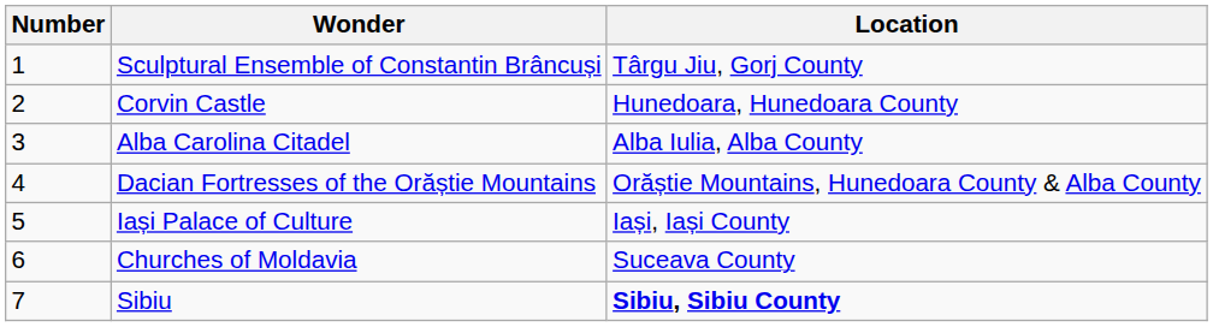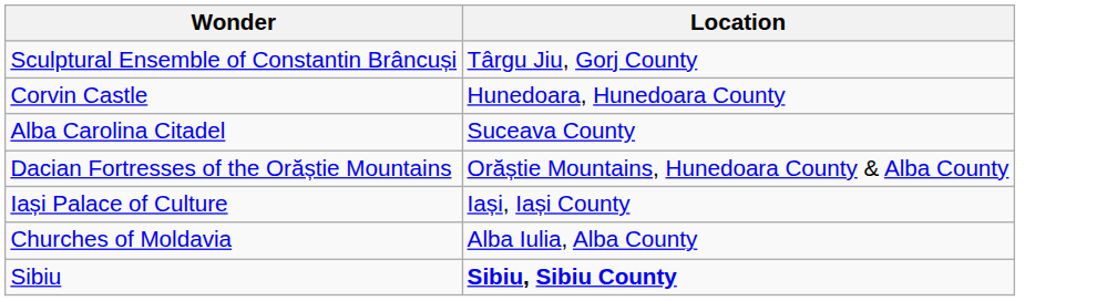- column: Number | 1 | 2 | 3 | 4 | 5 | 6 | 7
Alba Carolina Citadel | Location: Alba Iulia, Alba County -> Suceava County
Churches of Moldavia | Location: Suceava County -> Alba Iulia, Alba County
